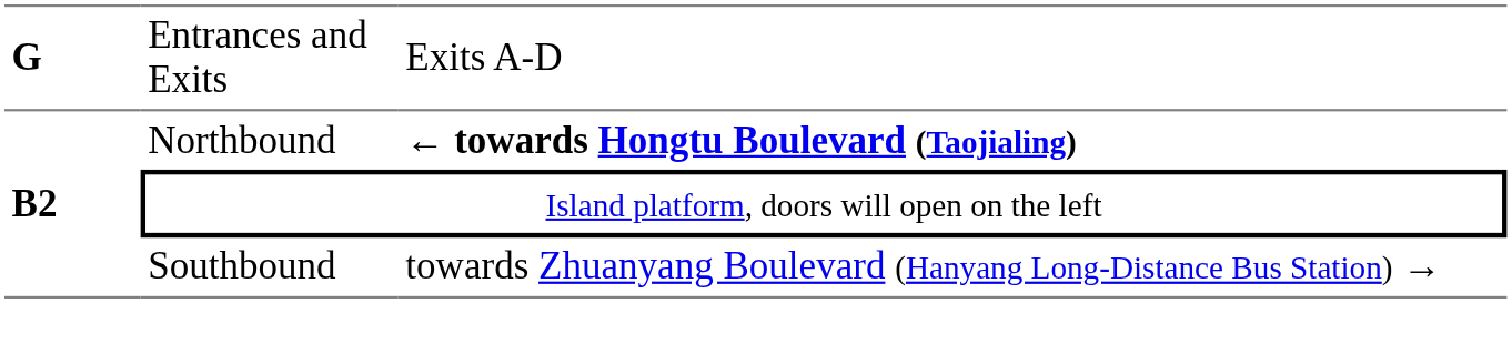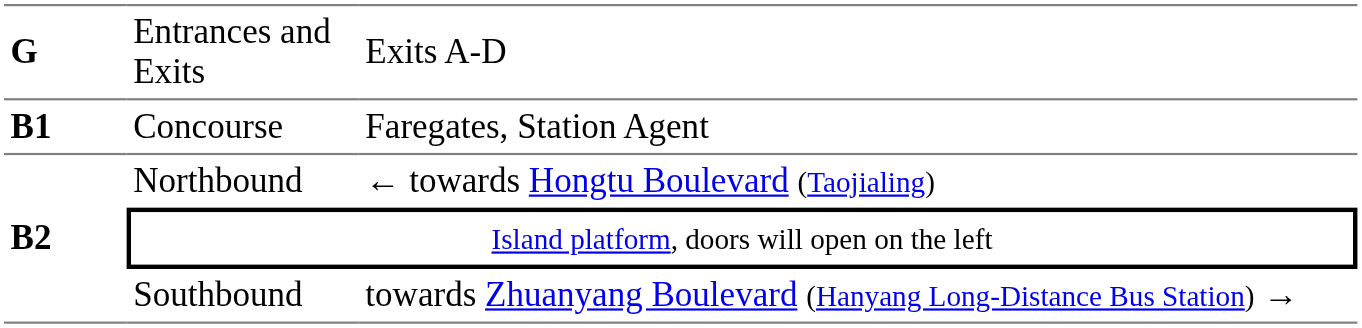+ row: B1 | Concourse | Faregates, Station Agent
Northbound | column 3: bold -> normal
